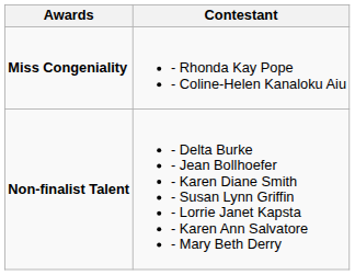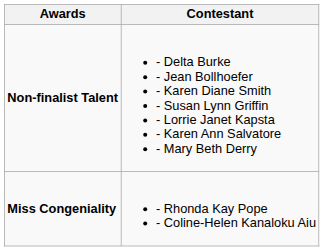rows swapped: Non-finalist Talent <-> Miss Congeniality
